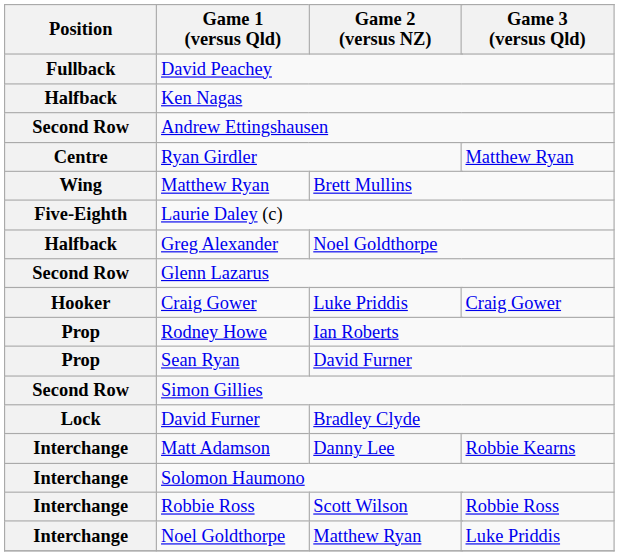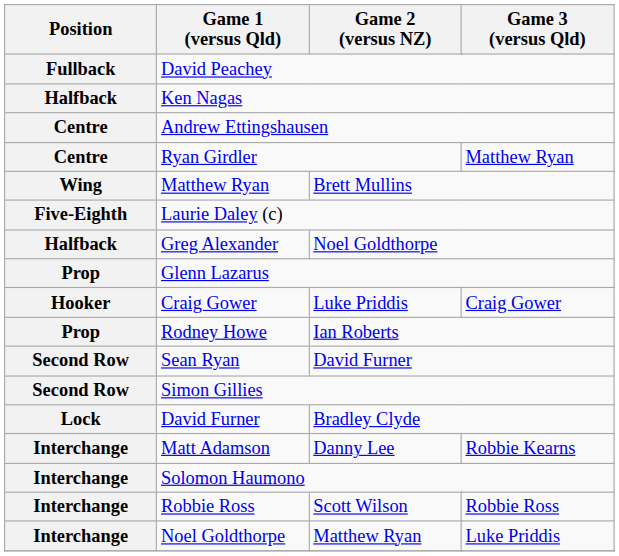Andrew Ettingshausen | Position: Second Row -> Centre
Glenn Lazarus | Position: Second Row -> Prop
Sean Ryan | Position: Prop -> Second Row
